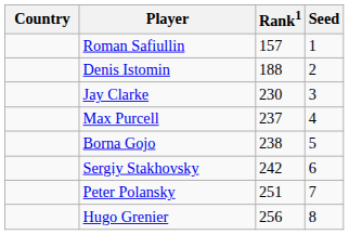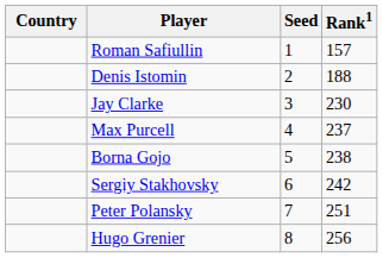columns swapped: Rank1 <-> Seed
